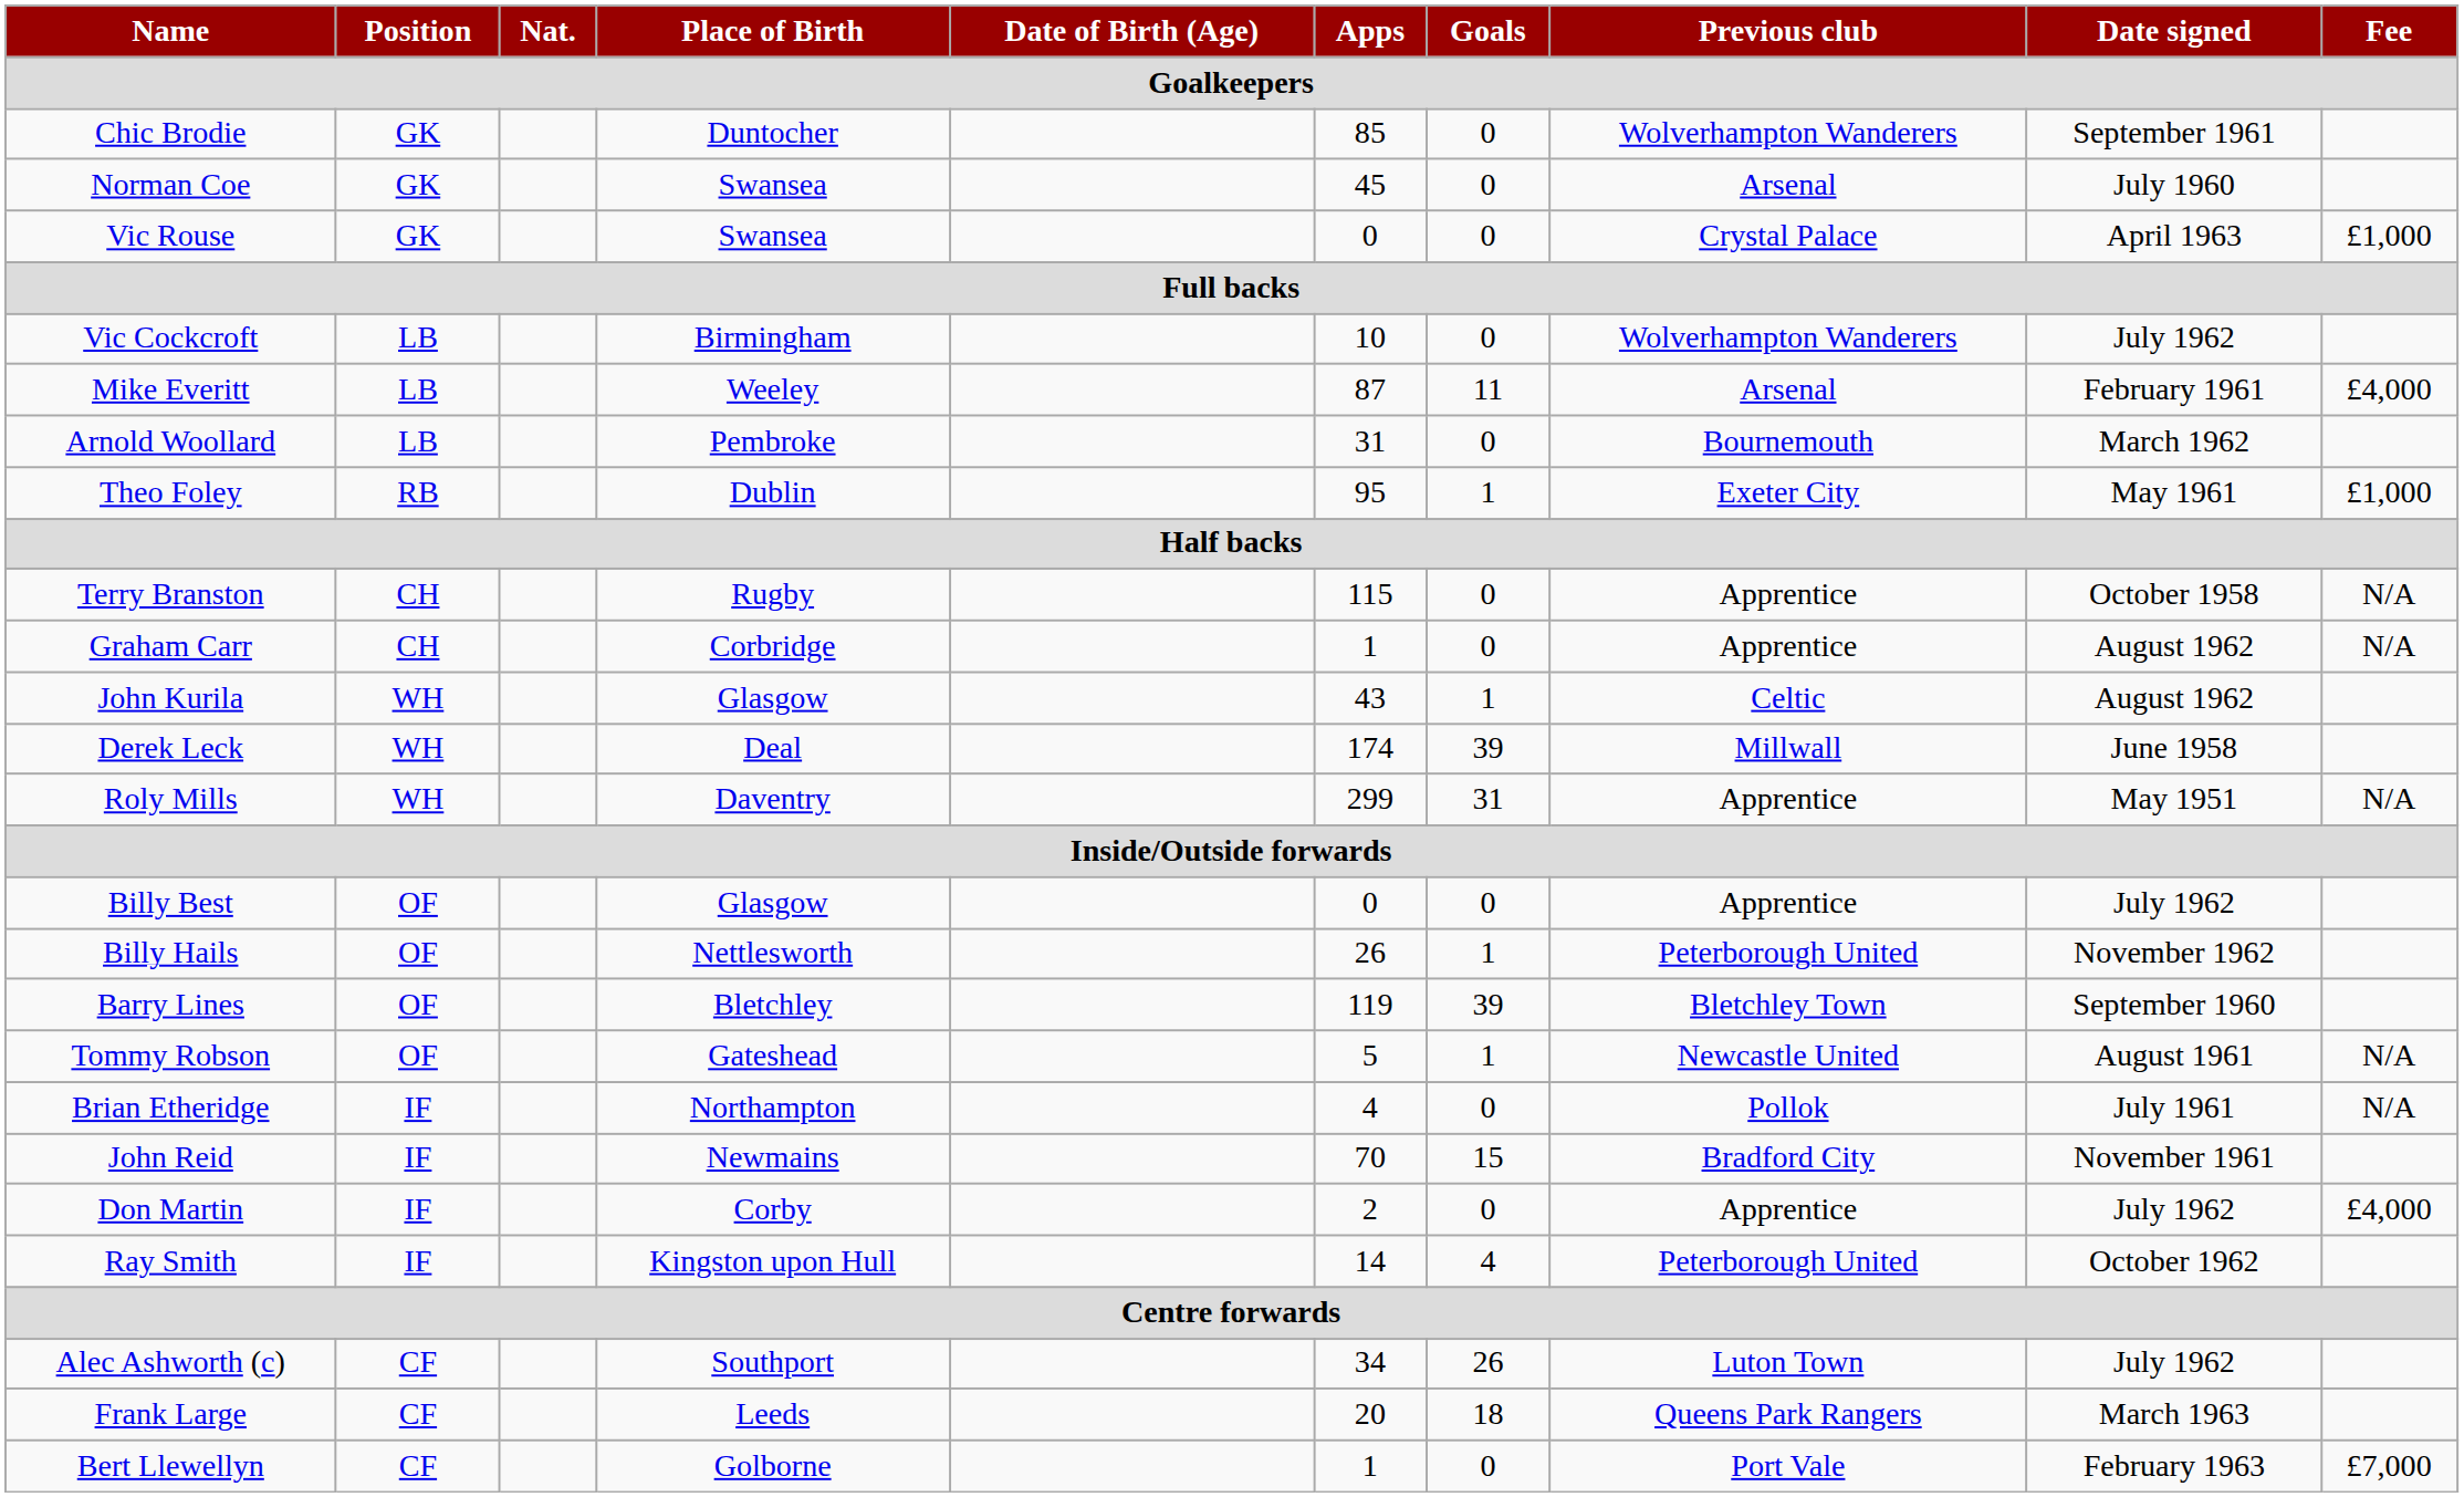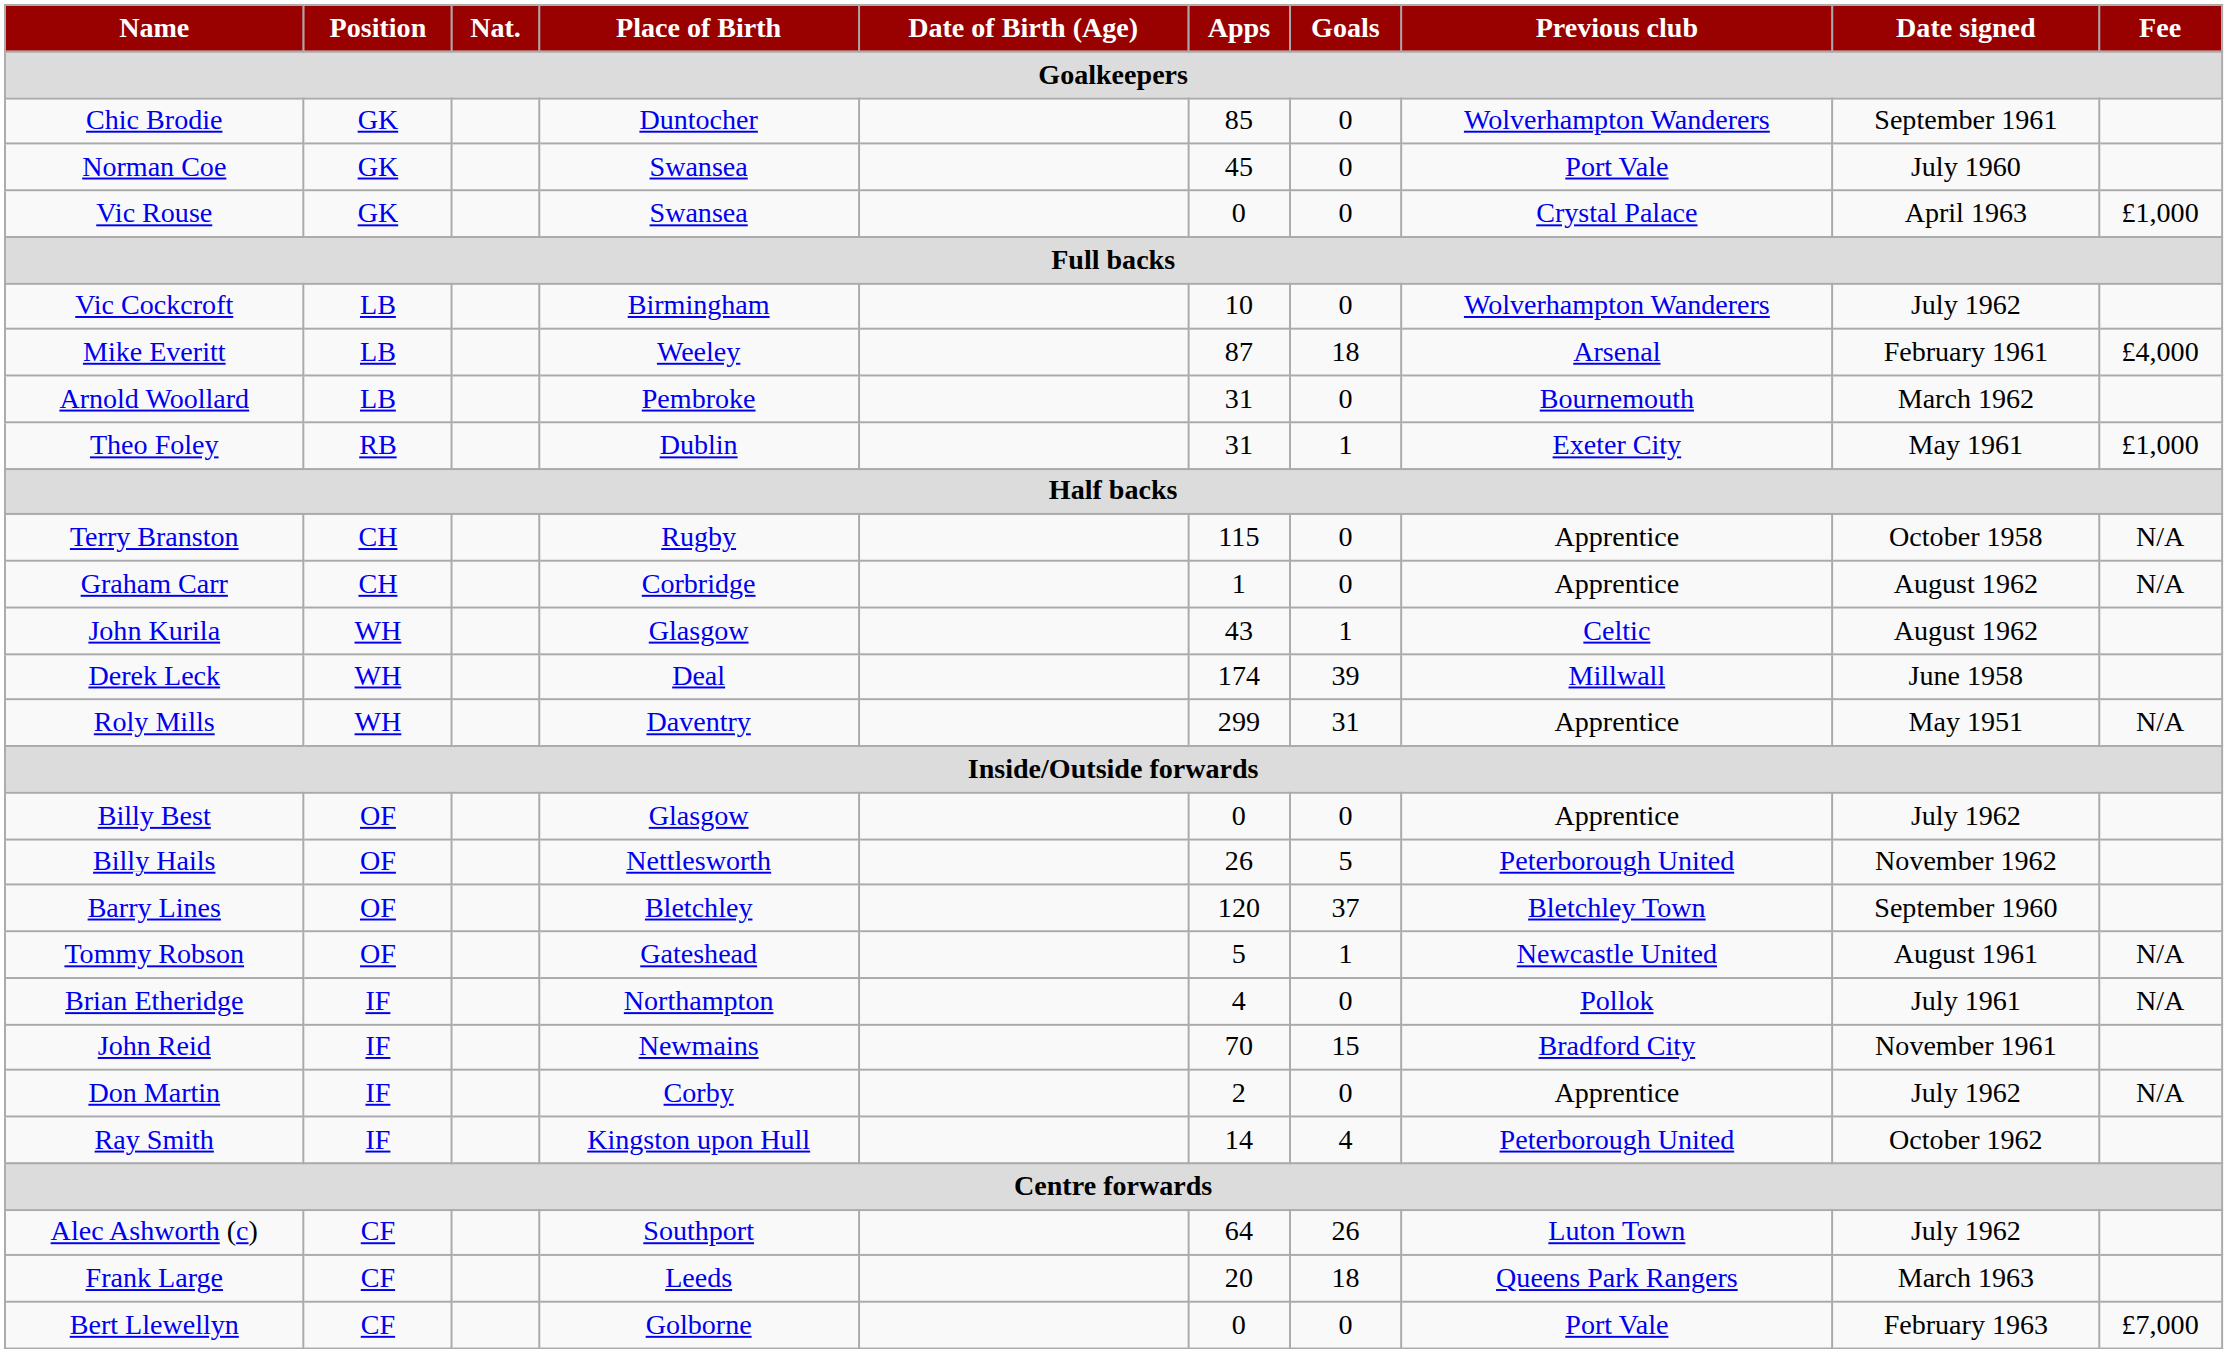Norman Coe | Previous club: Arsenal -> Port Vale
Mike Everitt | Goals: 11 -> 18
Theo Foley | Apps: 95 -> 31
Billy Hails | Goals: 1 -> 5
Barry Lines | Apps: 119 -> 120
Barry Lines | Goals: 39 -> 37
Don Martin | Fee: £4,000 -> N/A
Alec Ashworth (c) | Apps: 34 -> 64
Bert Llewellyn | Apps: 1 -> 0
